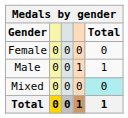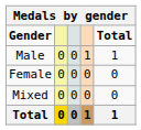rows swapped: Male <-> Female
Mixed | Total: paleturquoise background -> no background
